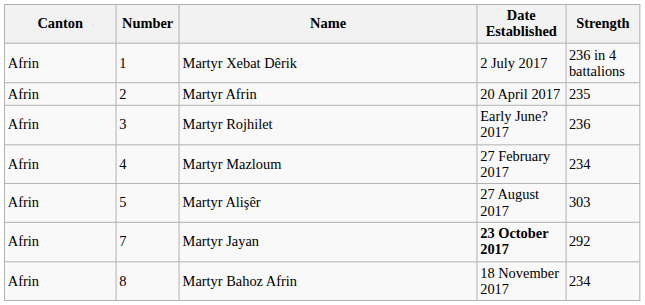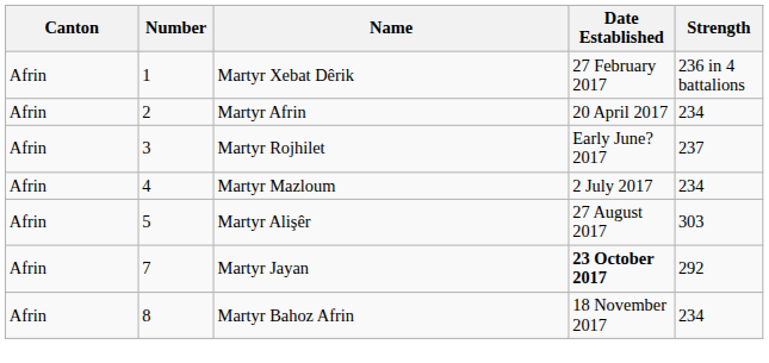Martyr Xebat Dêrik | Date Established: 2 July 2017 -> 27 February 2017
Martyr Afrin | Strength: 235 -> 234
Martyr Rojhilet | Strength: 236 -> 237
Martyr Mazloum | Date Established: 27 February 2017 -> 2 July 2017
